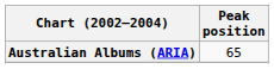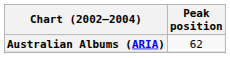Australian Albums (ARIA) | Peak position: 65 -> 62
